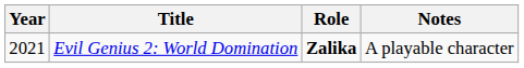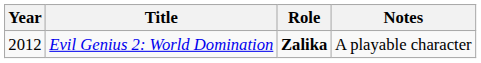Evil Genius 2: World Domination | Year: 2021 -> 2012
